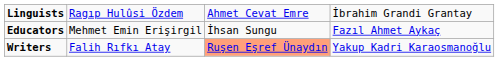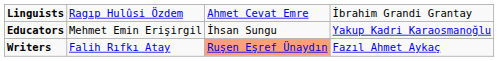Educators | column 4: Fazıl Ahmet Aykaç -> Yakup Kadri Karaosmanoğlu
Writers | column 4: Yakup Kadri Karaosmanoğlu -> Fazıl Ahmet Aykaç
